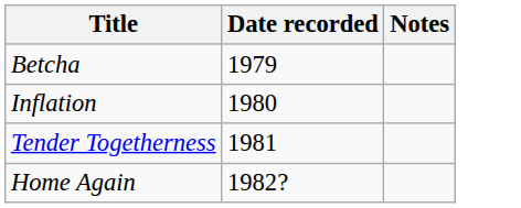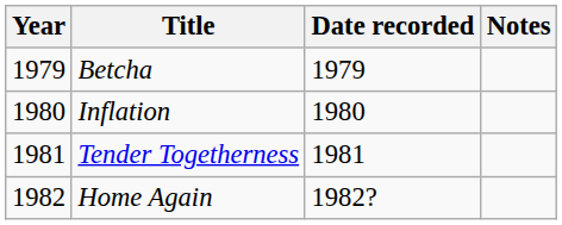+ column: Year | 1979 | 1980 | 1981 | 1982
